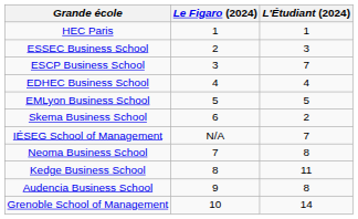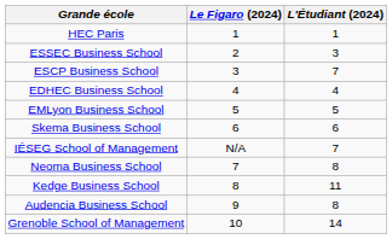Skema Business School | L'Étudiant (2024): 2 -> 6
